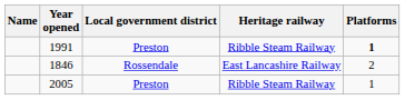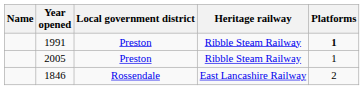rows swapped: 2005 <-> 1846
